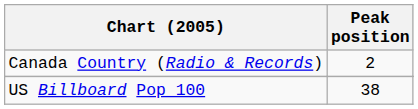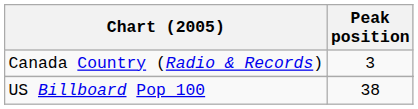Canada Country (Radio & Records) | Peak position: 2 -> 3
